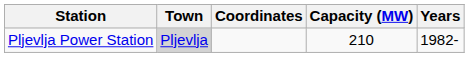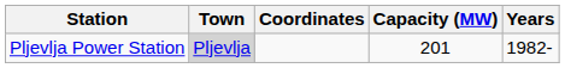Pljevlja Power Station | Capacity (MW): 210 -> 201
